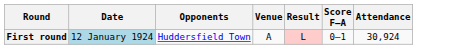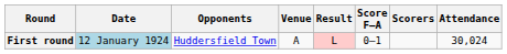+ column: Scorers
First round | Attendance: 30,924 -> 30,024
